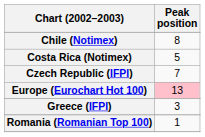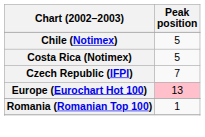Chile (Notimex) | Peak position: 8 -> 5
- row: Greece (IFPI) | 3
